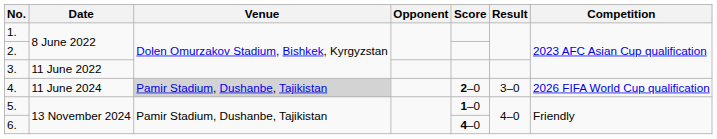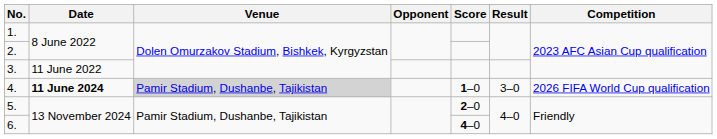4. | Date: normal -> bold
4. | Score: 2–0 -> 1–0
5. | Score: 1–0 -> 2–0
